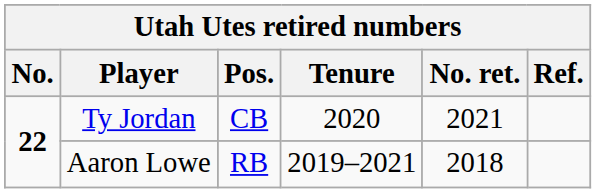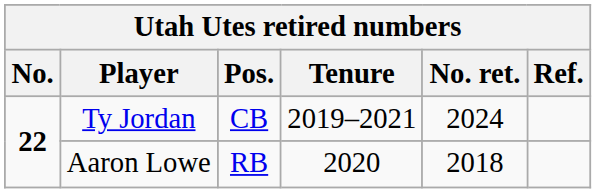Ty Jordan | Tenure: 2020 -> 2019–2021
Ty Jordan | No. ret.: 2021 -> 2024
Aaron Lowe | Tenure: 2019–2021 -> 2020
